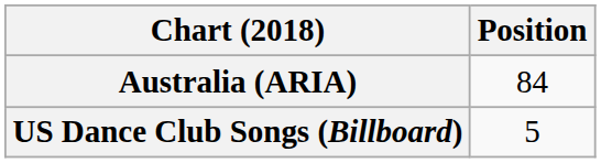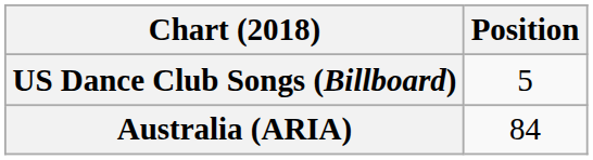rows swapped: Australia (ARIA) <-> US Dance Club Songs (Billboard)
